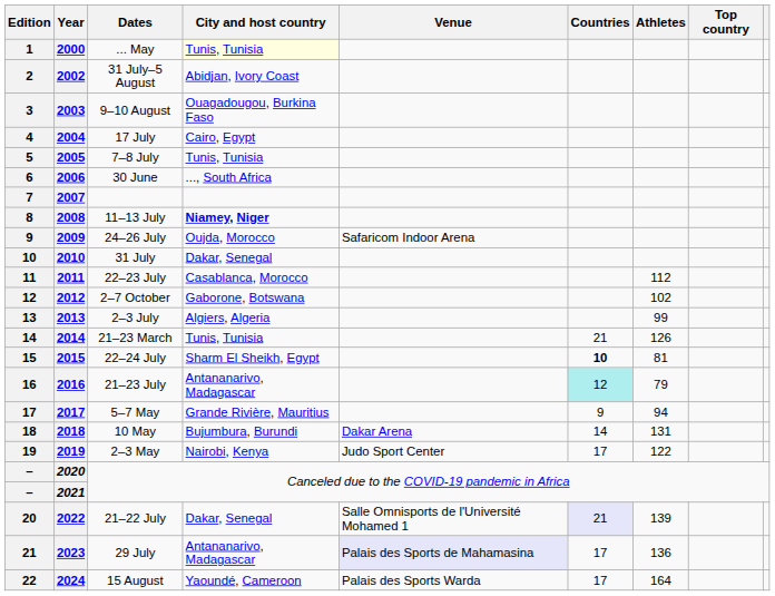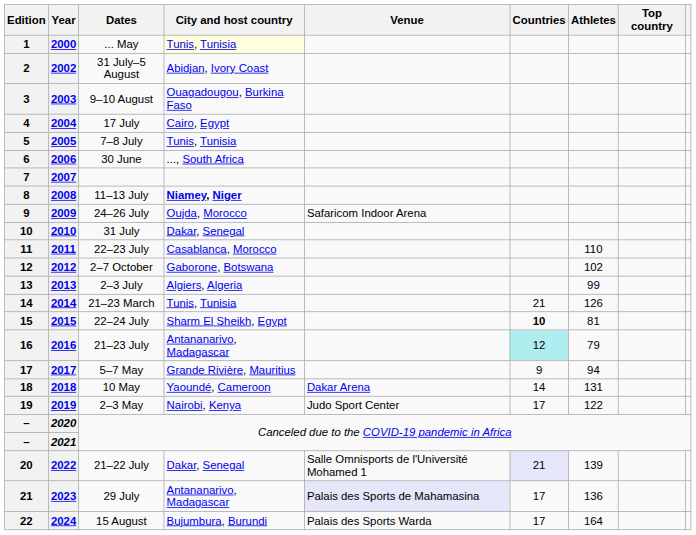22–23 July | Athletes: 112 -> 110
10 May | City and host country: Bujumbura, Burundi -> Yaoundé, Cameroon
15 August | City and host country: Yaoundé, Cameroon -> Bujumbura, Burundi
